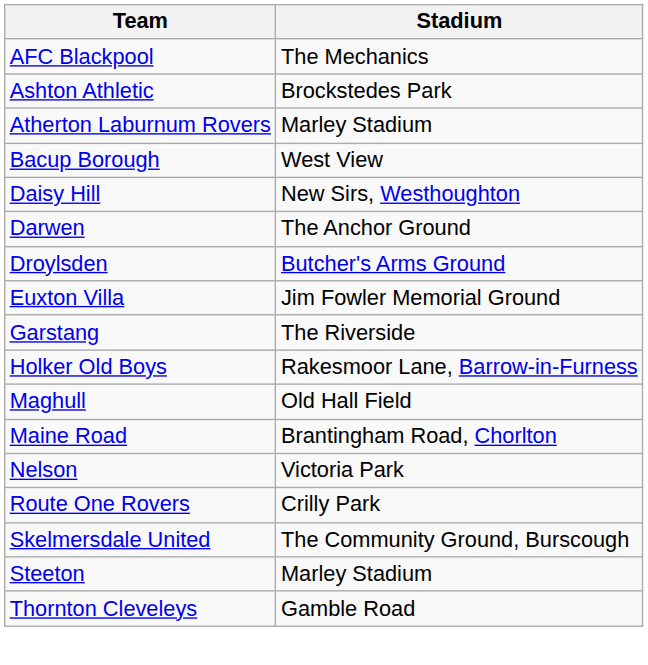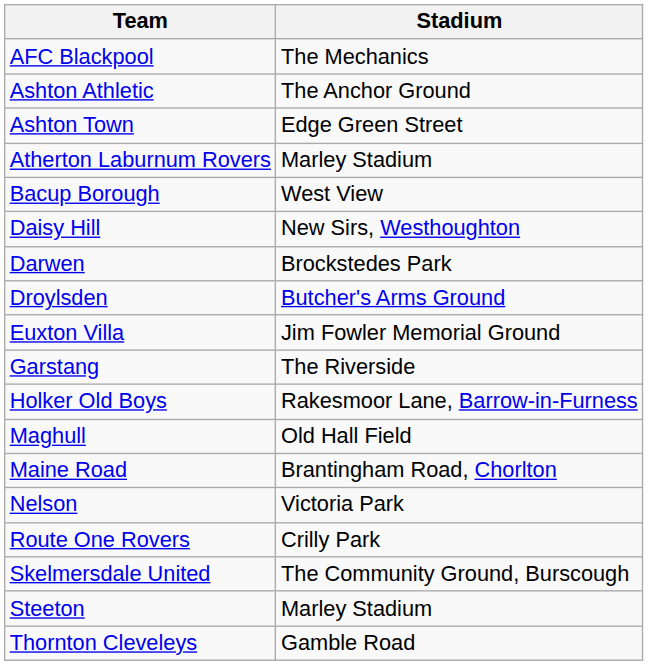Ashton Athletic | Stadium: Brockstedes Park -> The Anchor Ground
+ row: Ashton Town | Edge Green Street
Darwen | Stadium: The Anchor Ground -> Brockstedes Park
